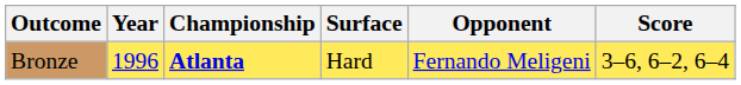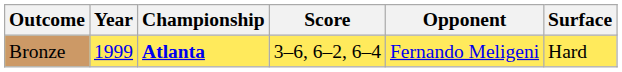columns swapped: Surface <-> Score
Bronze | Year: 1996 -> 1999
